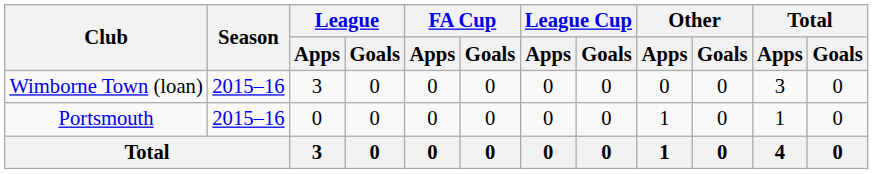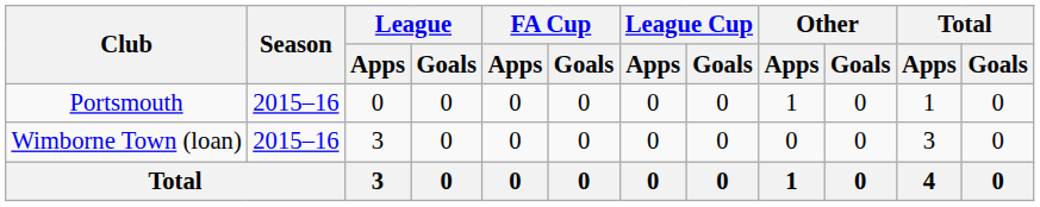rows swapped: Portsmouth <-> Wimborne Town (loan)
